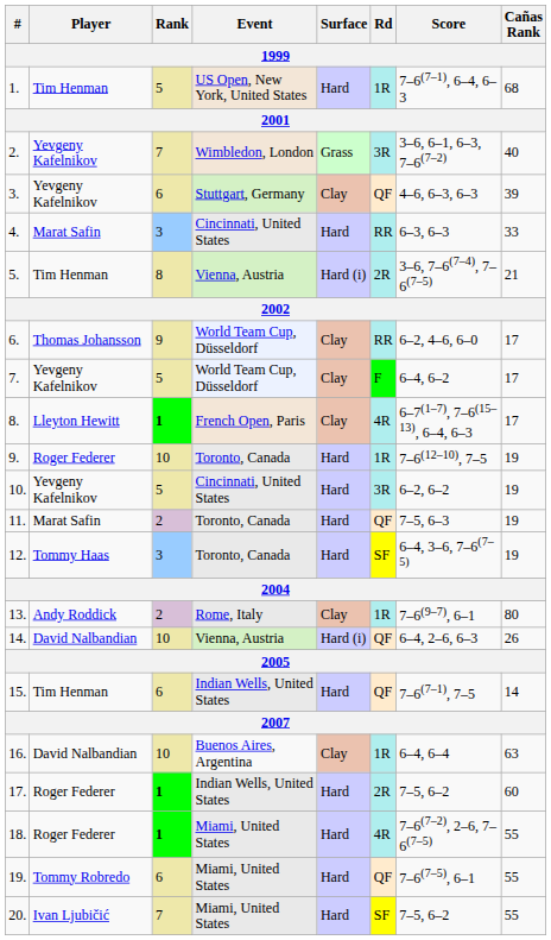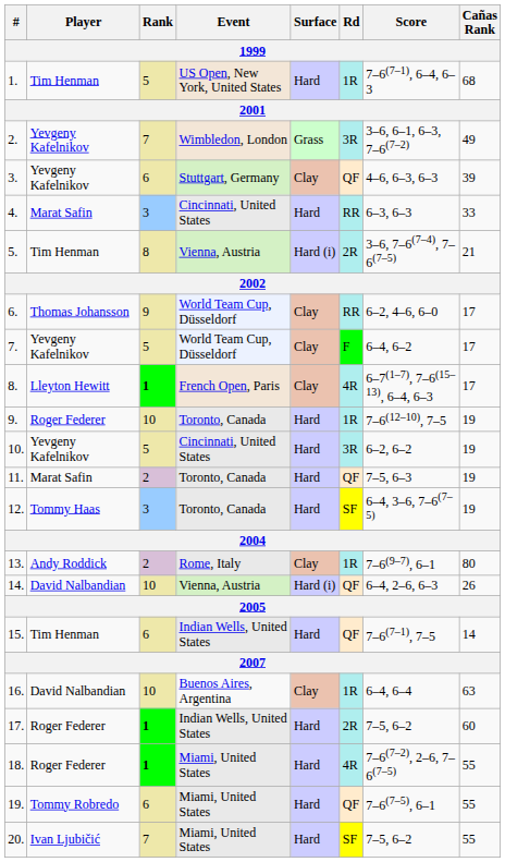2. | Cañas Rank: 40 -> 49
